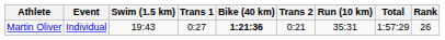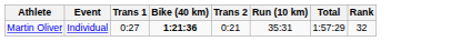- column: Swim (1.5 km) | 19:43
Martin Oliver | Rank: 26 -> 32
